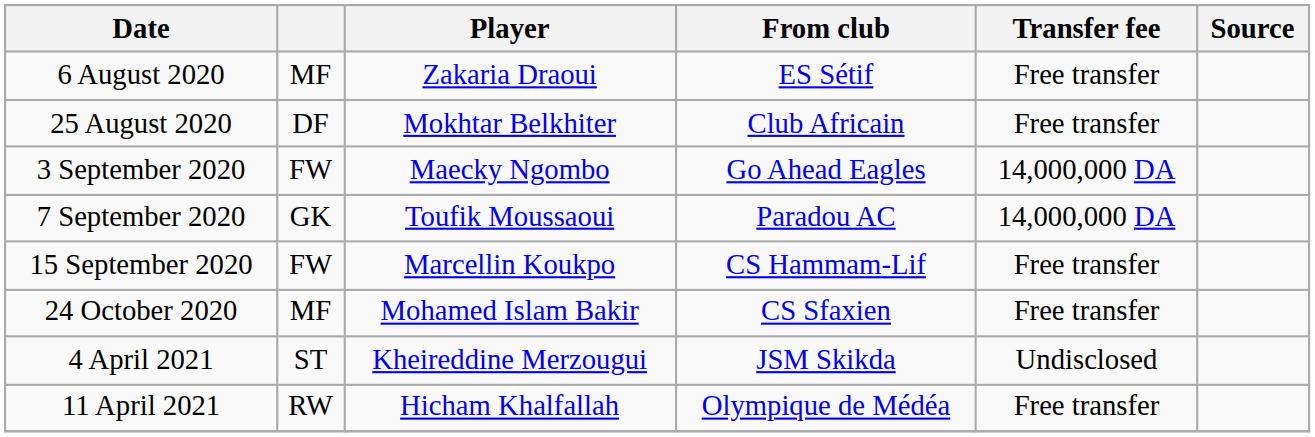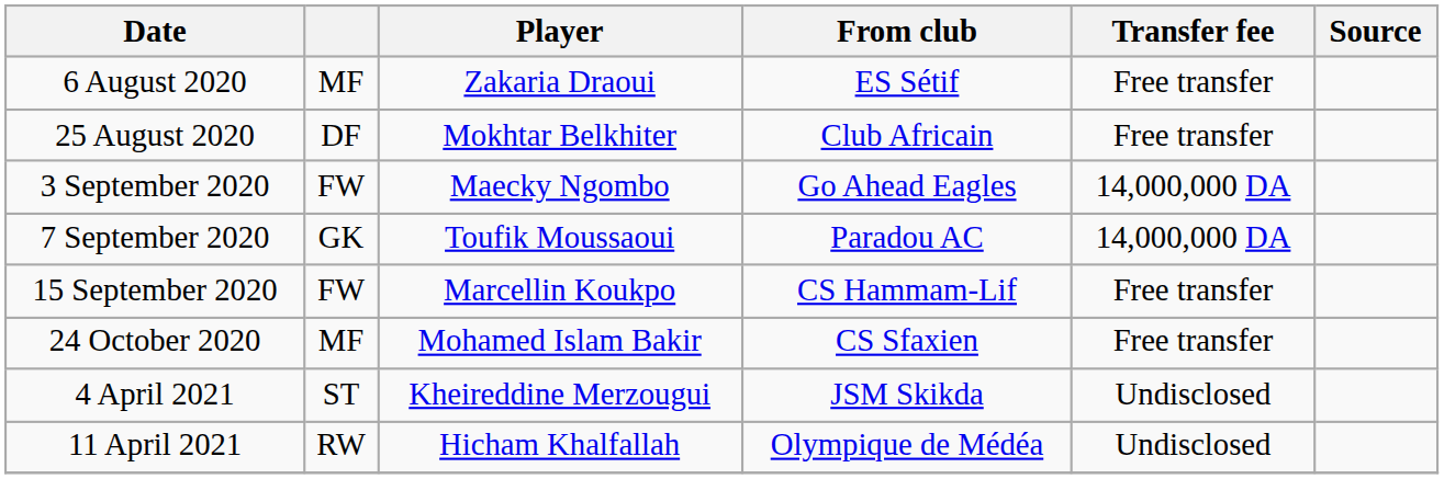11 April 2021 | Transfer fee: Free transfer -> Undisclosed
